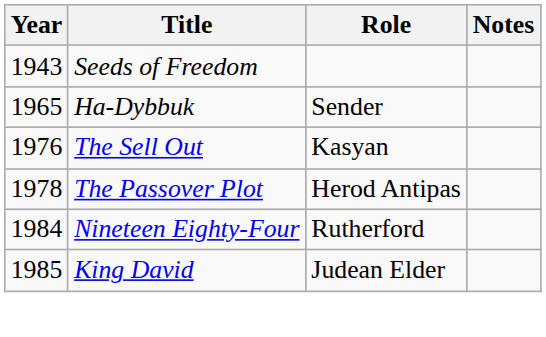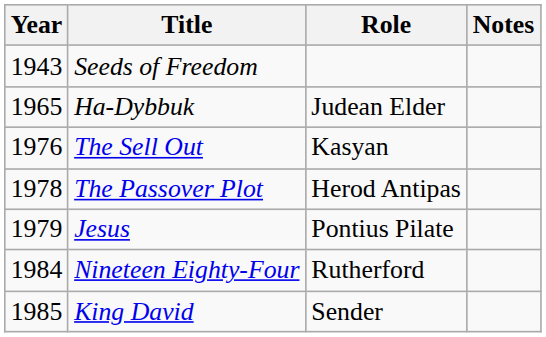Ha-Dybbuk | Role: Sender -> Judean Elder
+ row: 1979 | Jesus | Pontius Pilate
King David | Role: Judean Elder -> Sender
